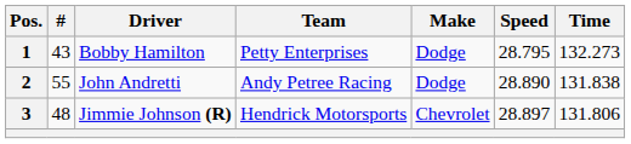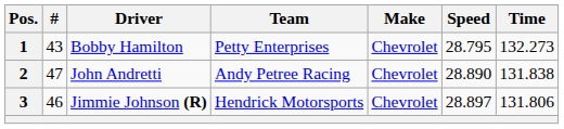1 | Make: Dodge -> Chevrolet
2 | #: 55 -> 47
2 | Make: Dodge -> Chevrolet
3 | #: 48 -> 46
